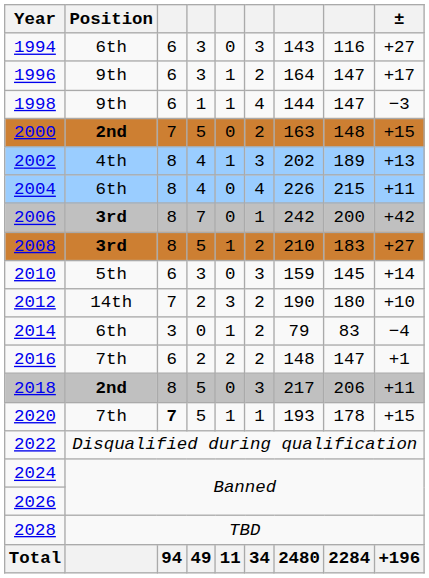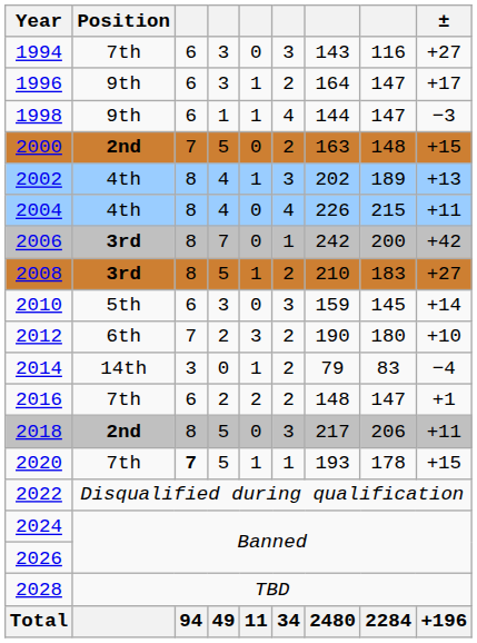1994 | Position: 6th -> 7th
2004 | Position: 6th -> 4th
2012 | Position: 14th -> 6th
2014 | Position: 6th -> 14th
